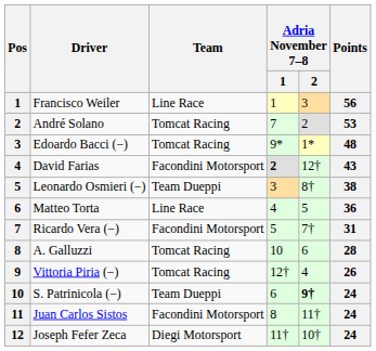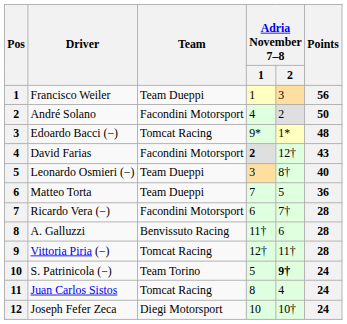Francisco Weiler | Team: Line Race -> Team Dueppi
André Solano | Team: Tomcat Racing -> Facondini Motorsport
André Solano | Adria November 7–8 / 1: 7 -> 4
André Solano | Points: 53 -> 50
Leonardo Osmieri (−) | Points: 38 -> 40
Matteo Torta | Team: Line Race -> Team Dueppi
Matteo Torta | Adria November 7–8 / 1: 4 -> 7
Ricardo Vera (−) | Adria November 7–8 / 1: 5 -> 6
Ricardo Vera (−) | Points: 31 -> 28
A. Galluzzi | Team: Tomcat Racing -> Benvissuto Racing
A. Galluzzi | Adria November 7–8 / 1: 10 -> 11†
Vittoria Piria (−) | Adria November 7–8 / 2: 4 -> 11†
Vittoria Piria (−) | Points: 26 -> 28
S. Patrinicola (−) | Team: Team Dueppi -> Team Torino
S. Patrinicola (−) | Adria November 7–8 / 1: 6 -> 5
Juan Carlos Sistos | Team: Facondini Motorsport -> Tomcat Racing
Juan Carlos Sistos | Adria November 7–8 / 2: 11† -> 4
Joseph Fefer Zeca | Adria November 7–8 / 1: 11† -> 10
